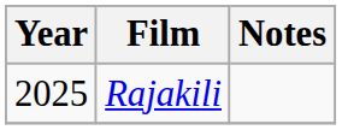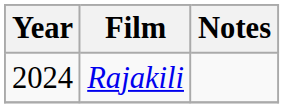Rajakili | Year: 2025 -> 2024
